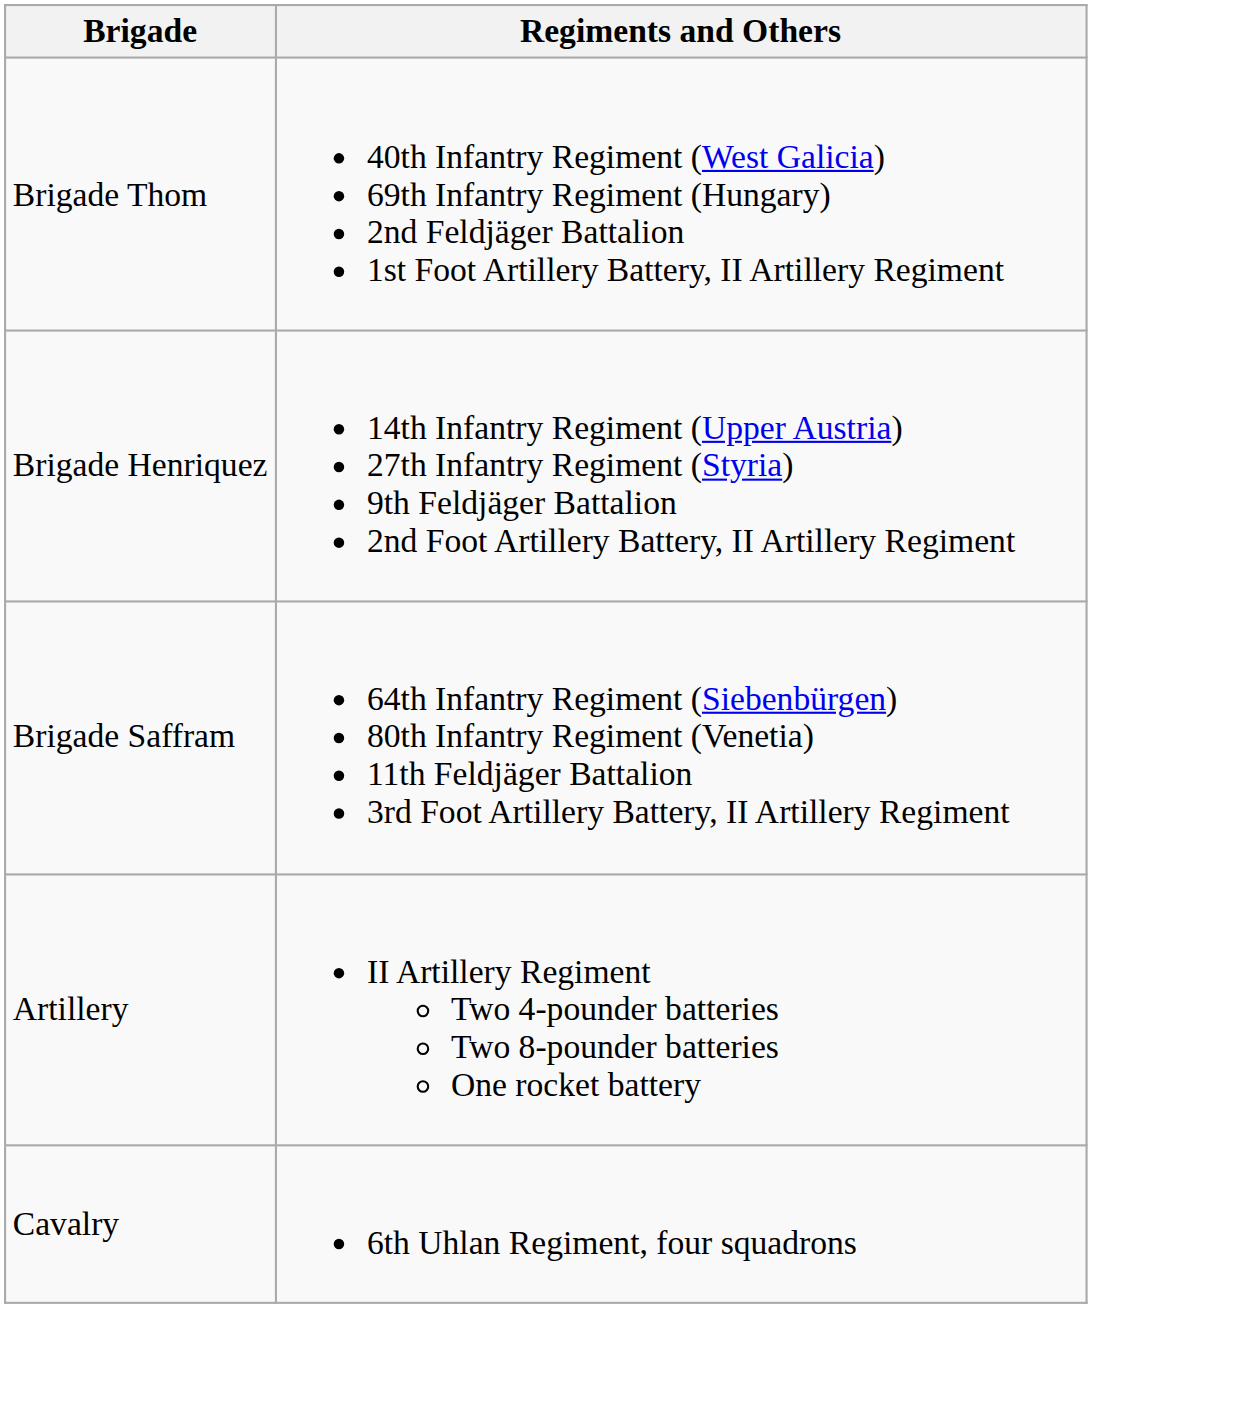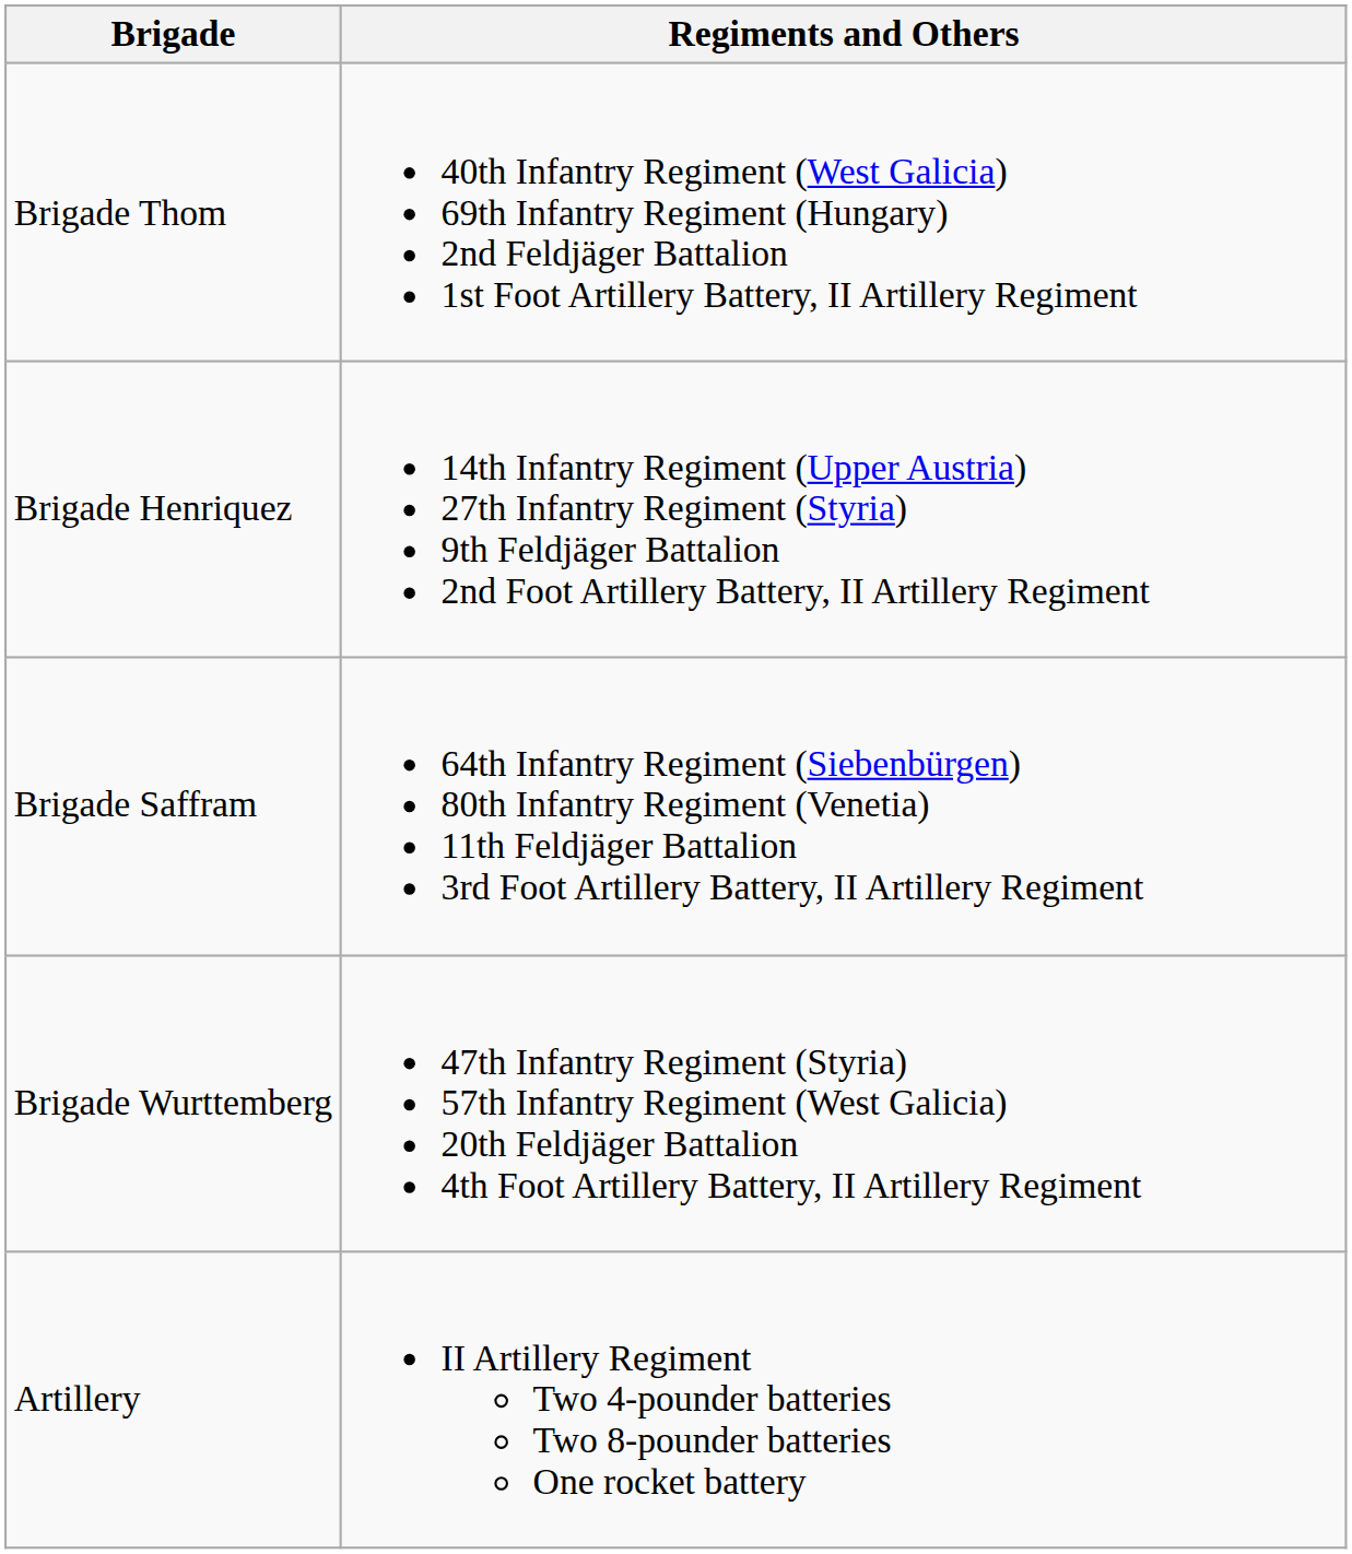+ row: Brigade Wurttemberg | 47th Infantry Regiment (Styria) 57th Infantry Regiment (West Galicia) 20th Feldjäger Battalion 4th Foot Artillery Battery, II Artillery Regiment
- row: Cavalry | 6th Uhlan Regiment, four squadrons
